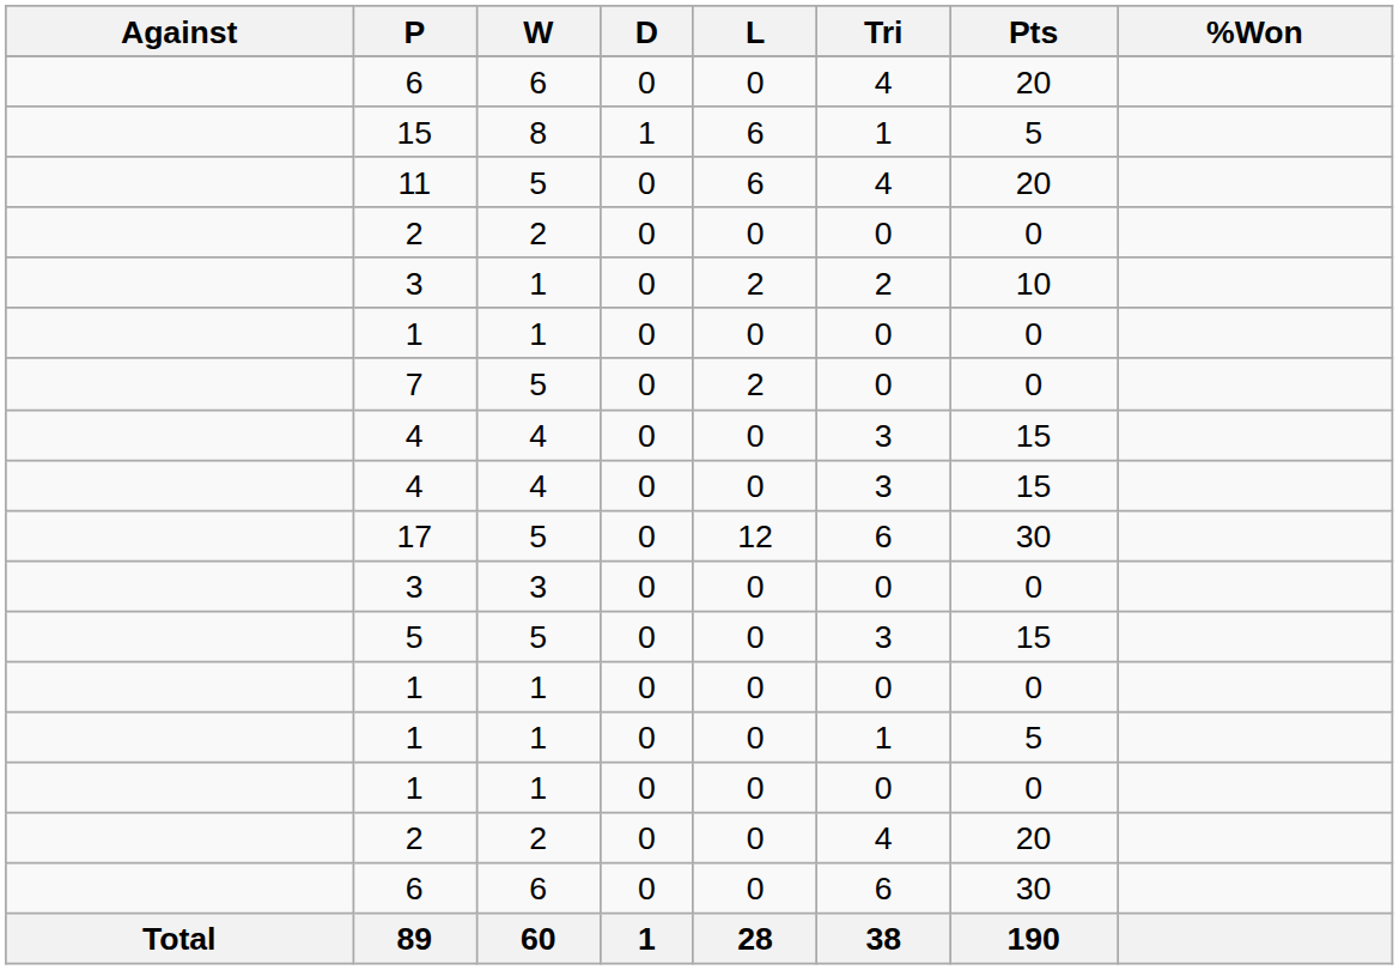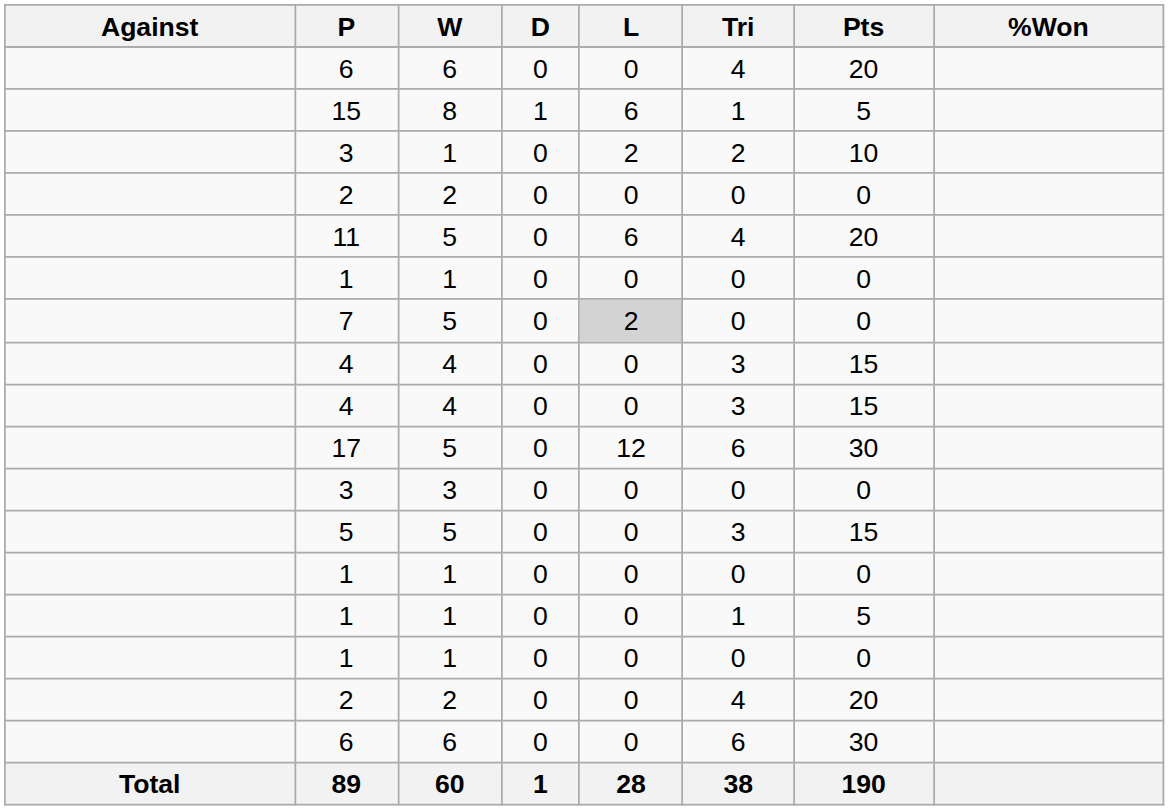rows swapped: 3 / 1 <-> 11
7 | L: no background -> lightgrey background
